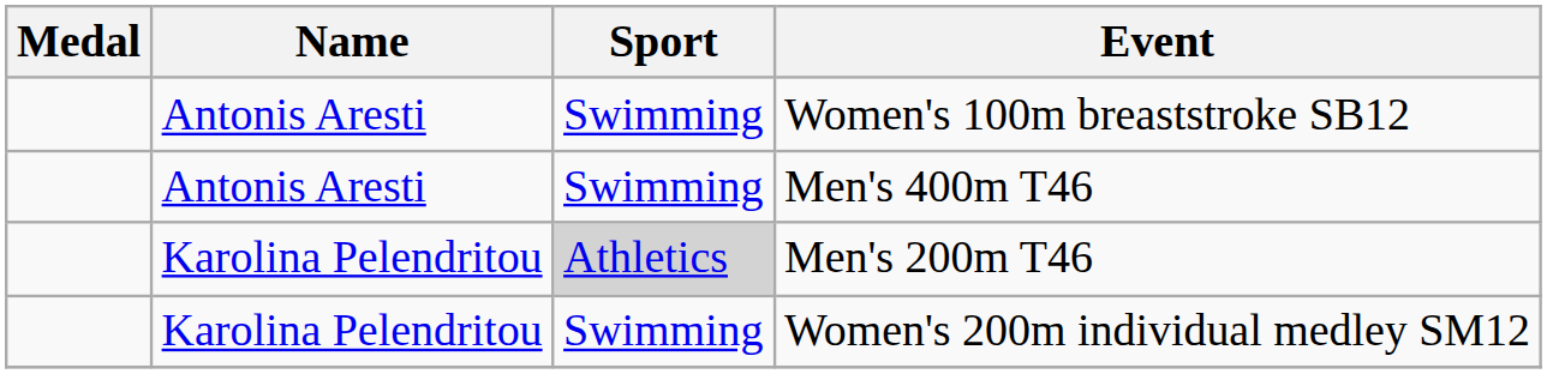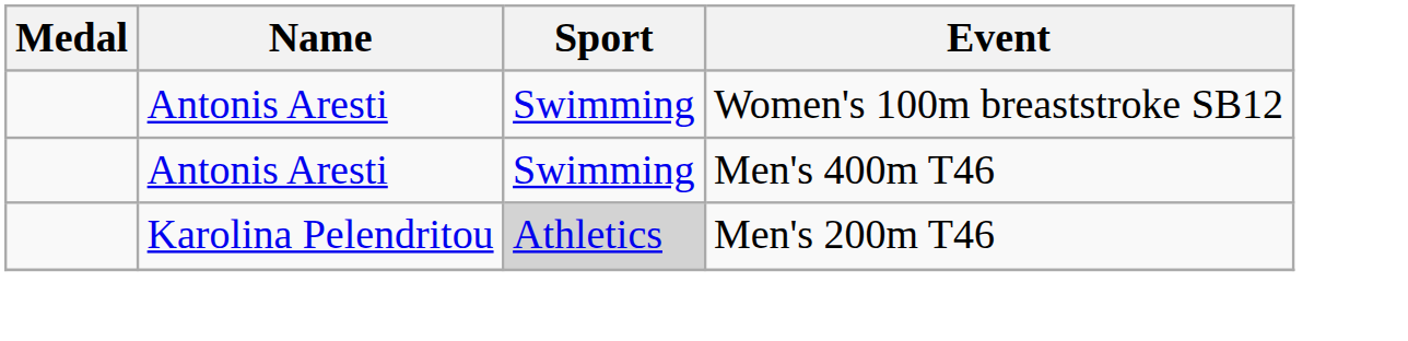- row: Karolina Pelendritou | Swimming | Women's 200m individual medley SM12
